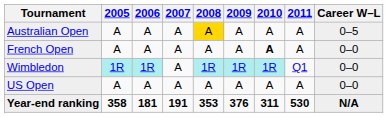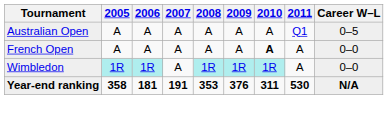Australian Open | 2008: gold background -> no background
Australian Open | 2011: A -> Q1
Wimbledon | 2011: Q1 -> A
- row: US Open | A | A | A | A | A | A | A | 0–0
